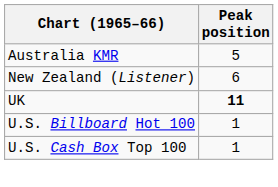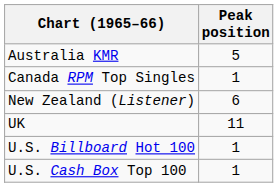+ row: Canada RPM Top Singles | 1
UK | Peak position: bold -> normal
